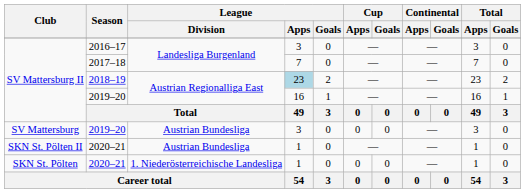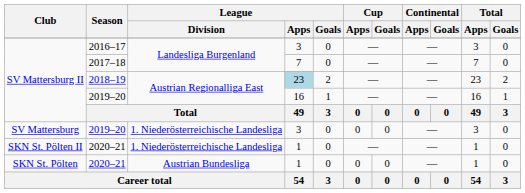SV Mattersburg / 2019–20 | League / Division: Austrian Bundesliga -> 1. Niederösterreichische Landesliga
SKN St. Pölten II / 2020–21 | League / Division: Austrian Bundesliga -> 1. Niederösterreichische Landesliga
SKN St. Pölten / 2020–21 | League / Division: 1. Niederösterreichische Landesliga -> Austrian Bundesliga
